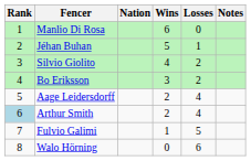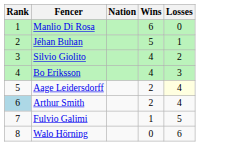- column: Notes
Bo Eriksson | Wins: 3 -> 4
Bo Eriksson | Losses: 2 -> 3
Aage Leidersdorff | Losses: no background -> lightyellow background
